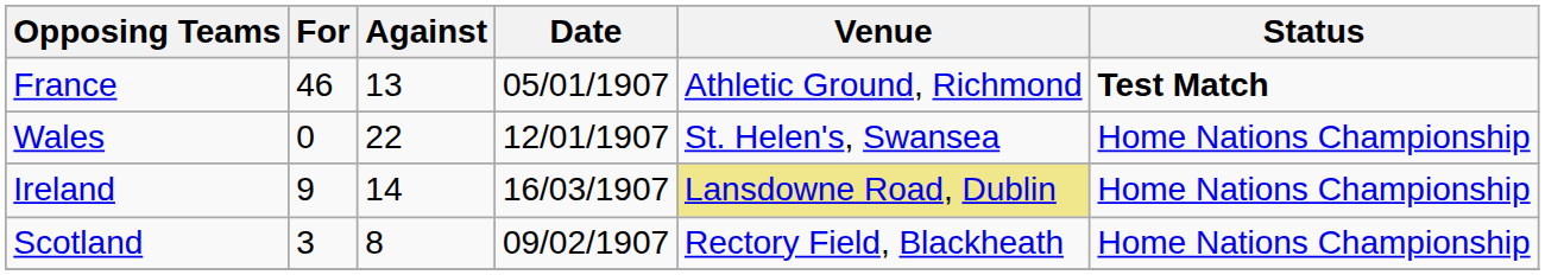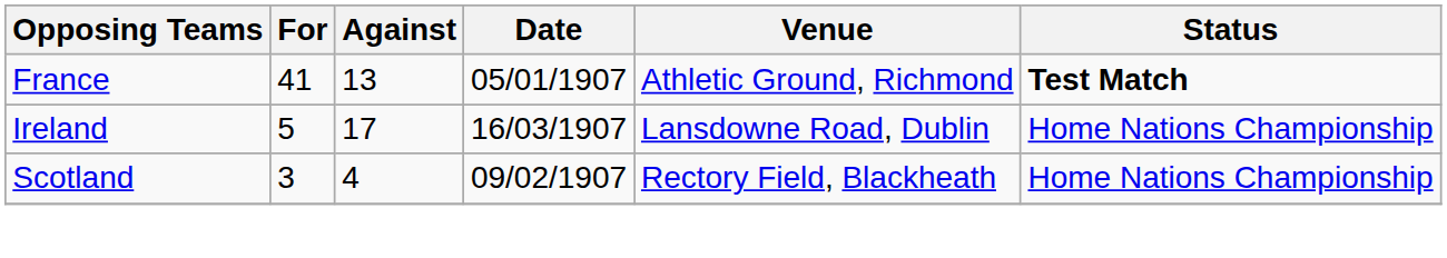France | For: 46 -> 41
- row: Wales | 0 | 22 | 12/01/1907 | St. Helen's, Swansea | Home Nations Championship
Ireland | For: 9 -> 5
Ireland | Against: 14 -> 17
Ireland | Venue: khaki background -> no background
Scotland | Against: 8 -> 4
